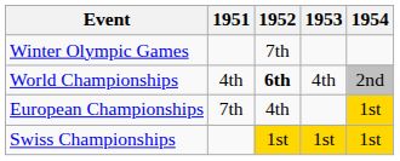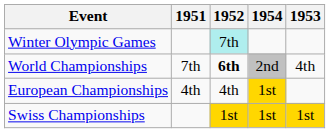columns swapped: 1953 <-> 1954
Winter Olympic Games | 1952: no background -> paleturquoise background
World Championships | 1951: 4th -> 7th
European Championships | 1951: 7th -> 4th
